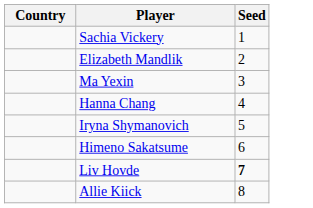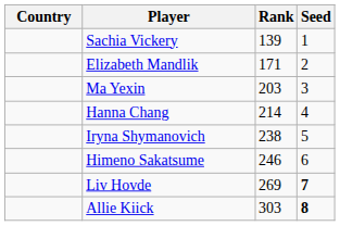+ column: Rank | 139 | 171 | 203 | 214 | 238 | 246 | 269 | 303
Allie Kiick | Seed: normal -> bold
